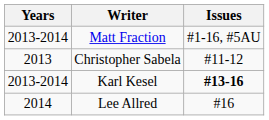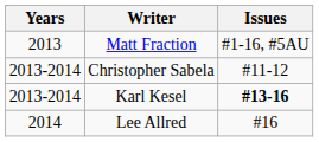Matt Fraction | Years: 2013-2014 -> 2013
Christopher Sabela | Years: 2013 -> 2013-2014
